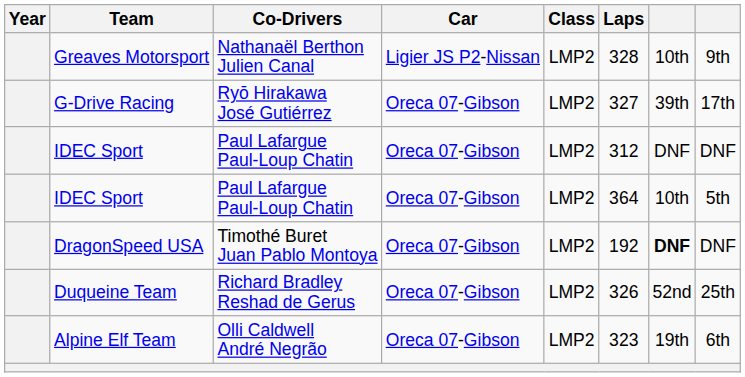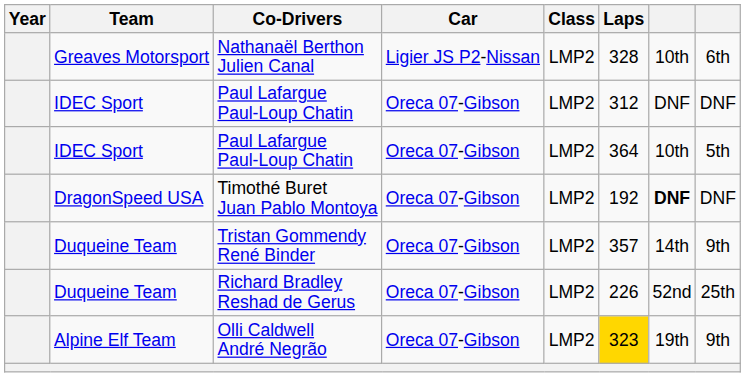Nathanaël Berthon Julien Canal | column 8: 9th -> 6th
- row: G-Drive Racing | Ryō Hirakawa José Gutiérrez | Oreca 07-Gibson | LMP2 | 327 | 39th | 17th
+ row: Duqueine Team | Tristan Gommendy René Binder | Oreca 07-Gibson | LMP2 | 357 | 14th | 9th
Richard Bradley Reshad de Gerus | Laps: 326 -> 226
Olli Caldwell André Negrão | Laps: no background -> gold background
Olli Caldwell André Negrão | column 8: 6th -> 9th
